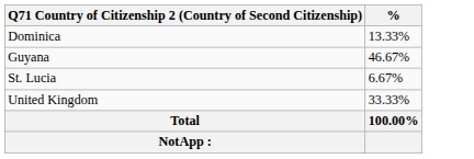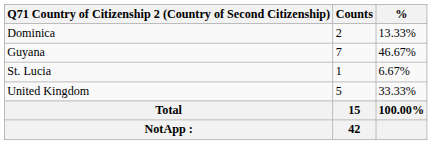+ column: Counts | 2 | 7 | 1 | 5 | 15 | 42
